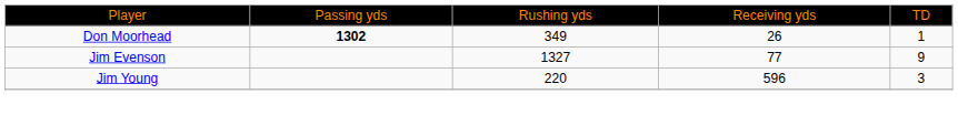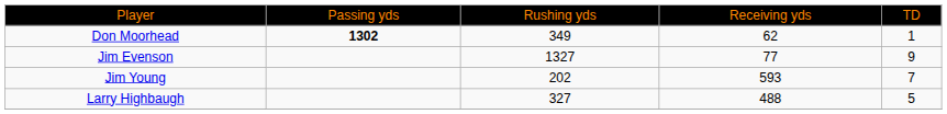Don Moorhead | column 4: 26 -> 62
Jim Young | column 3: 220 -> 202
Jim Young | column 4: 596 -> 593
Jim Young | column 5: 3 -> 7
+ row: Larry Highbaugh | 327 | 488 | 5
